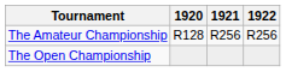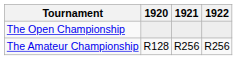rows swapped: The Open Championship <-> The Amateur Championship
